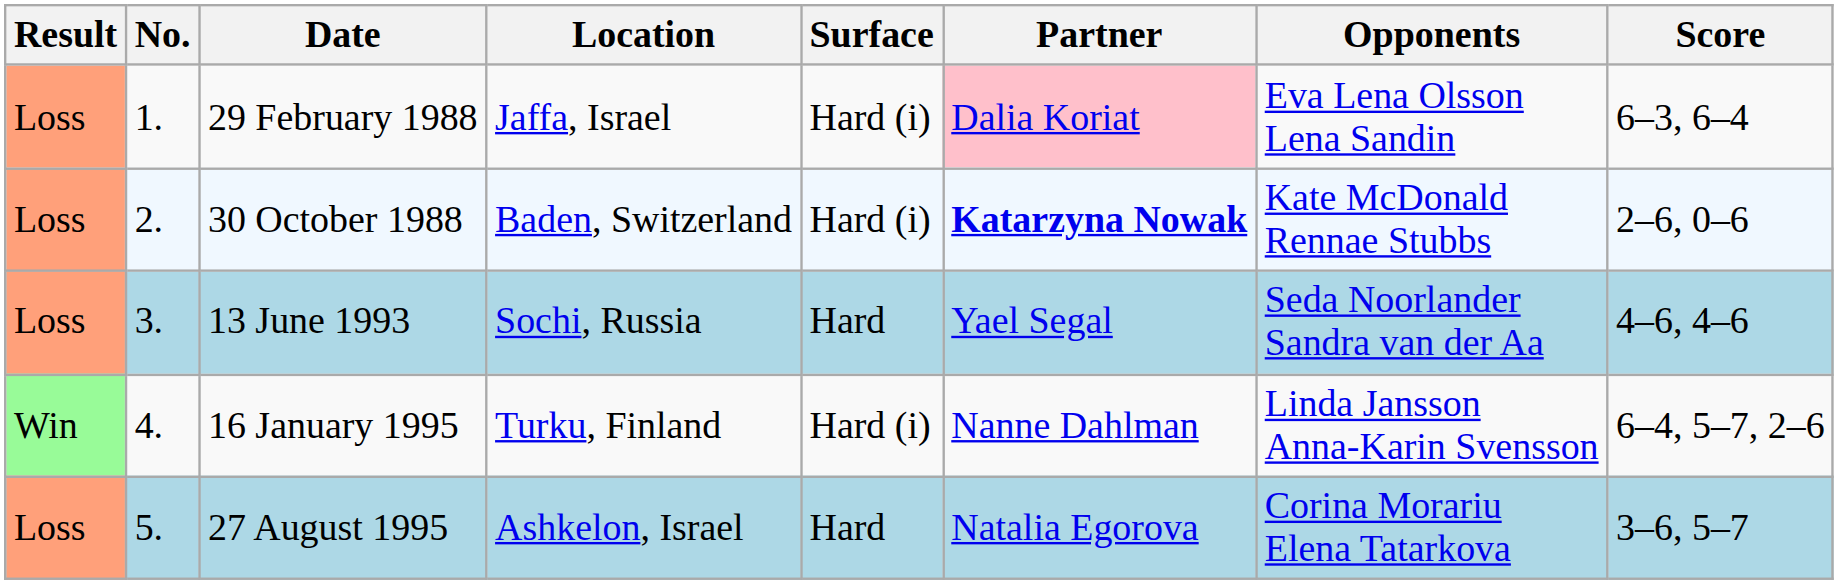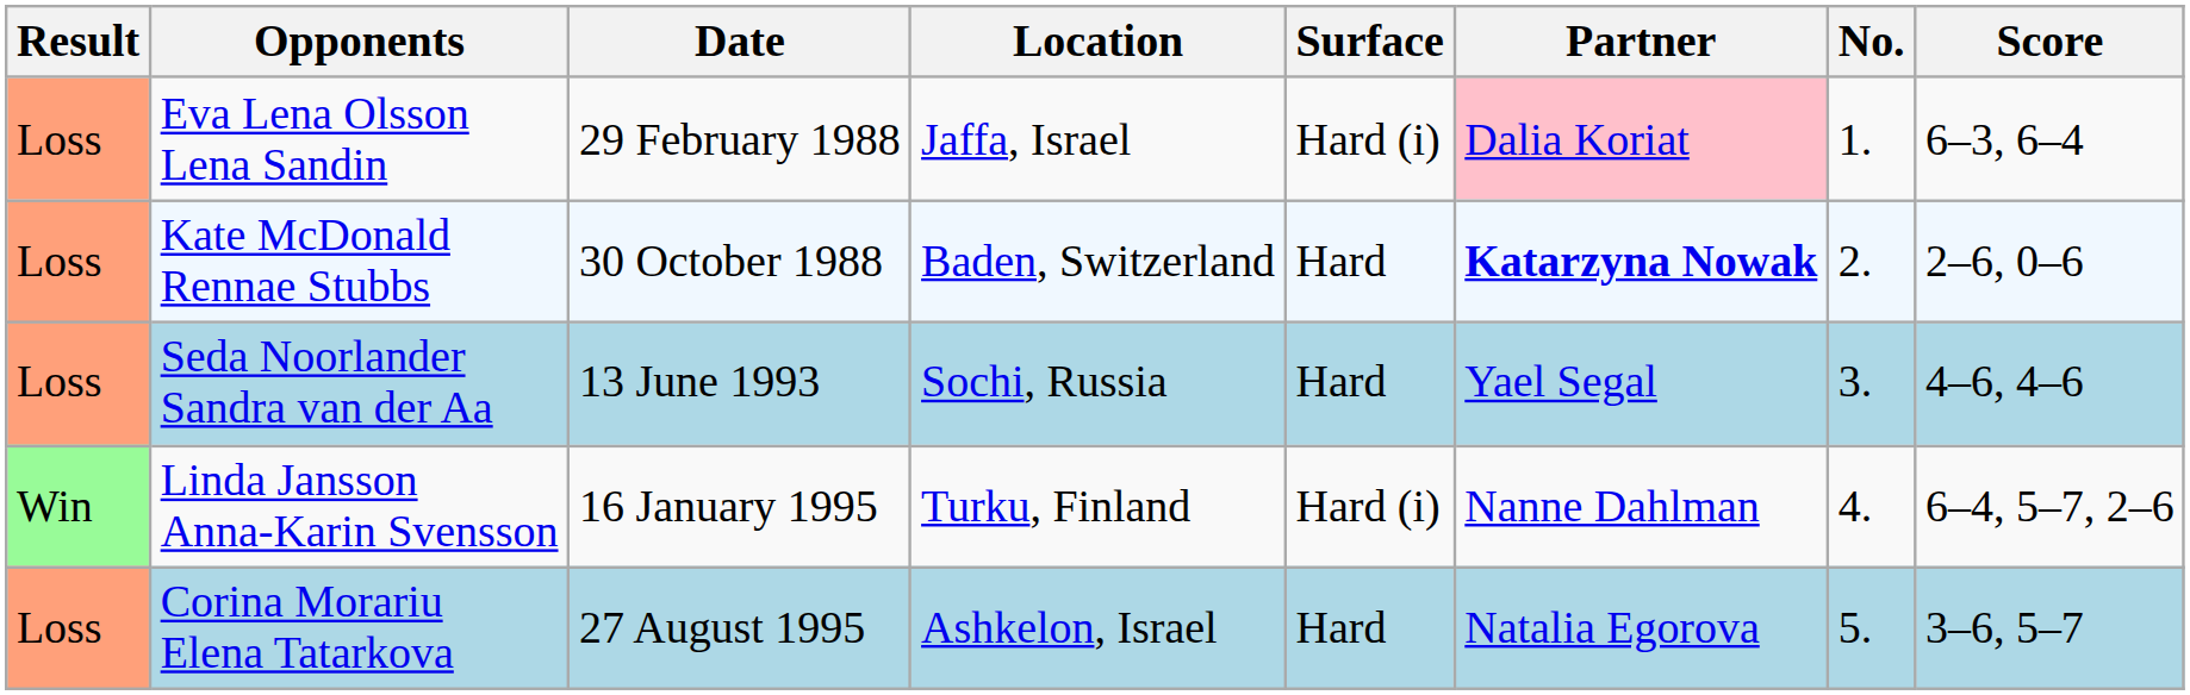columns swapped: No. <-> Opponents
30 October 1988 | Surface: Hard (i) -> Hard
